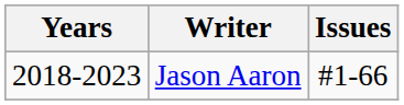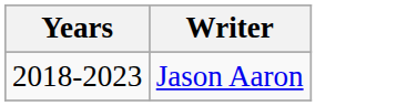- column: Issues | #1-66
